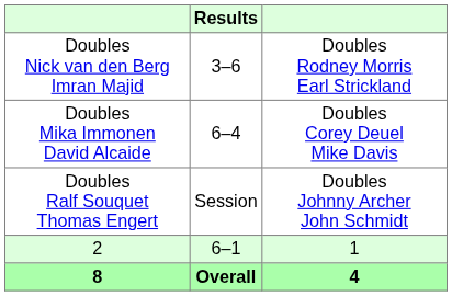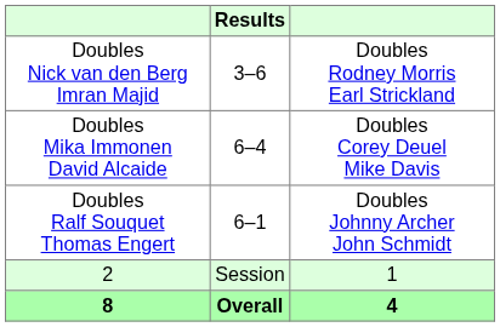Doubles Ralf Souquet Thomas Engert | Results: Session -> 6–1
2 | Results: 6–1 -> Session
